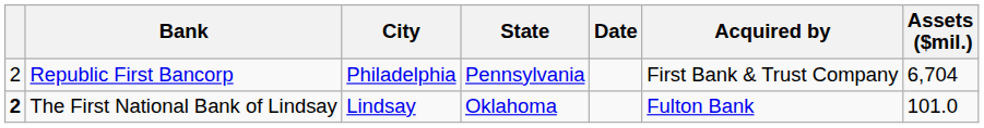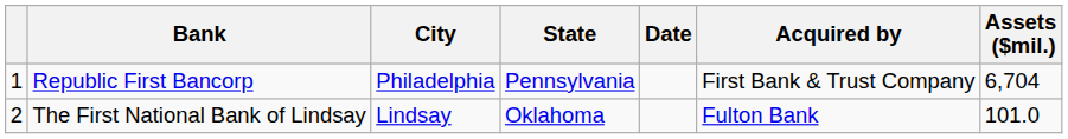Republic First Bancorp | column 1: 2 -> 1
The First National Bank of Lindsay | column 1: bold -> normal
